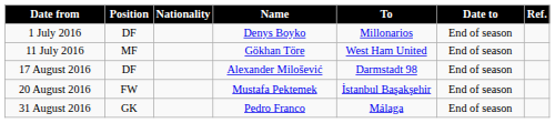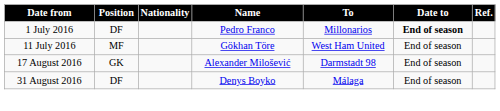1 July 2016 | Name: Denys Boyko -> Pedro Franco
1 July 2016 | Date to: normal -> bold
17 August 2016 | Position: DF -> GK
- row: 20 August 2016 | FW | Mustafa Pektemek | İstanbul Başakşehir | End of season
31 August 2016 | Position: GK -> DF
31 August 2016 | Name: Pedro Franco -> Denys Boyko
